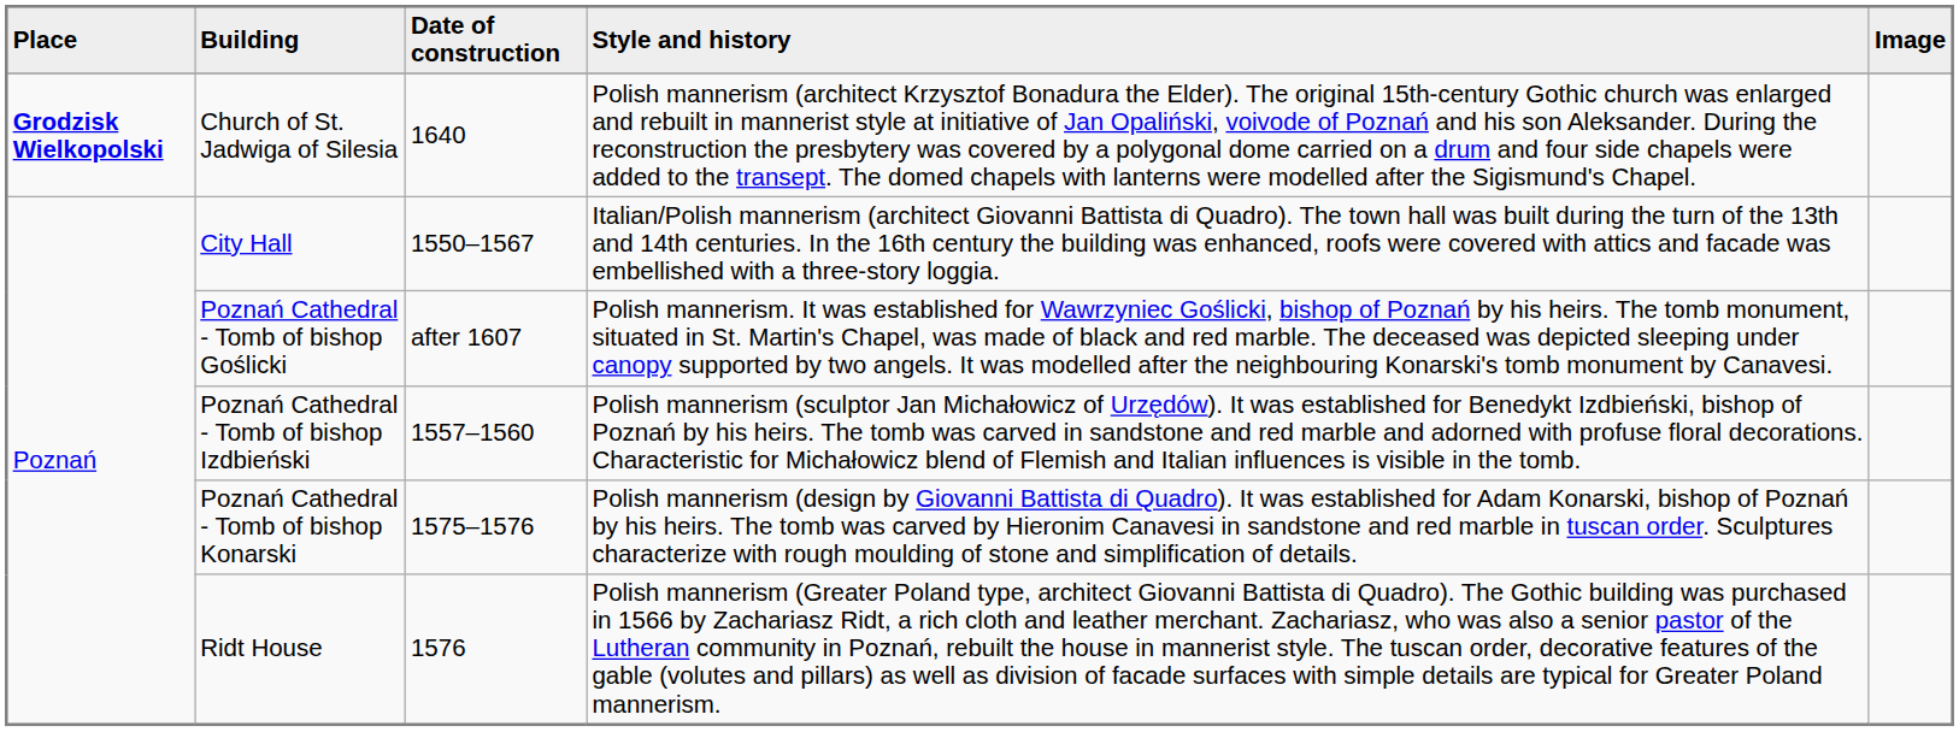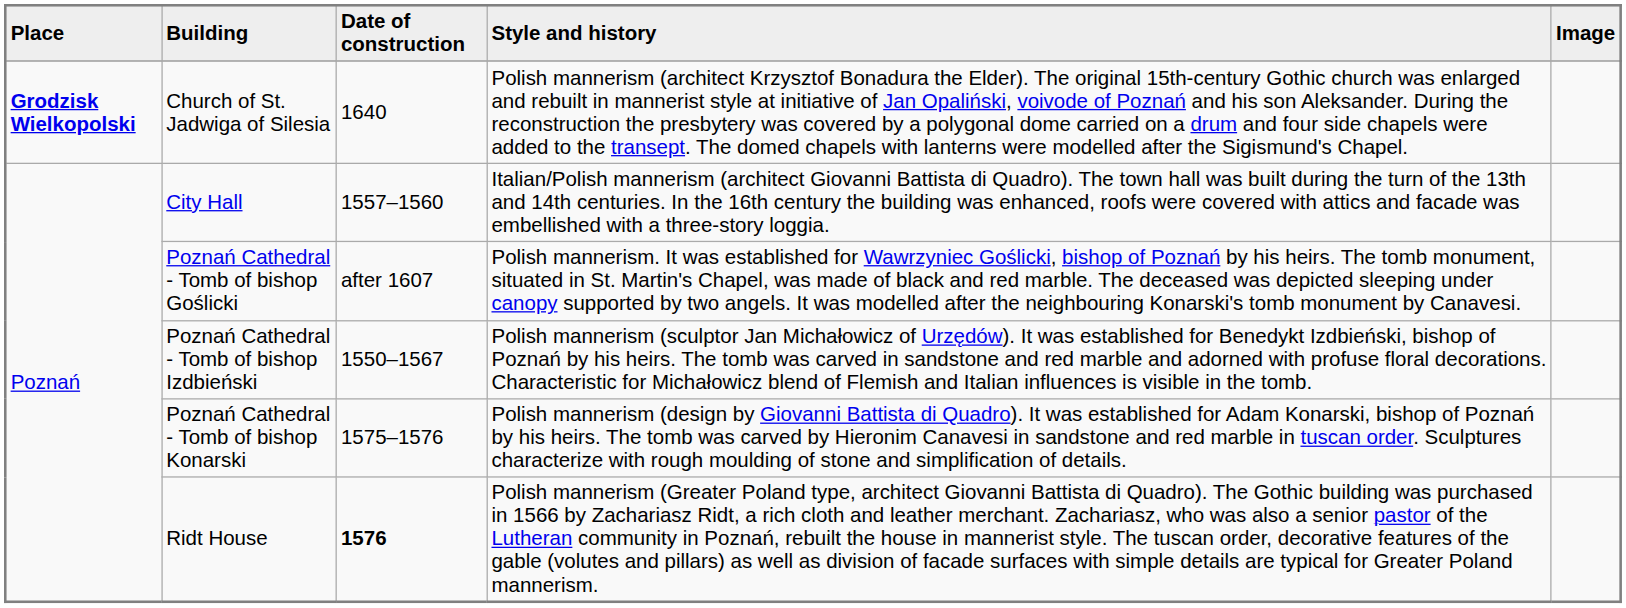City Hall | Date of construction: 1550–1567 -> 1557–1560
Poznań Cathedral - Tomb of bishop Izdbieński | Date of construction: 1557–1560 -> 1550–1567
Ridt House | Date of construction: normal -> bold
